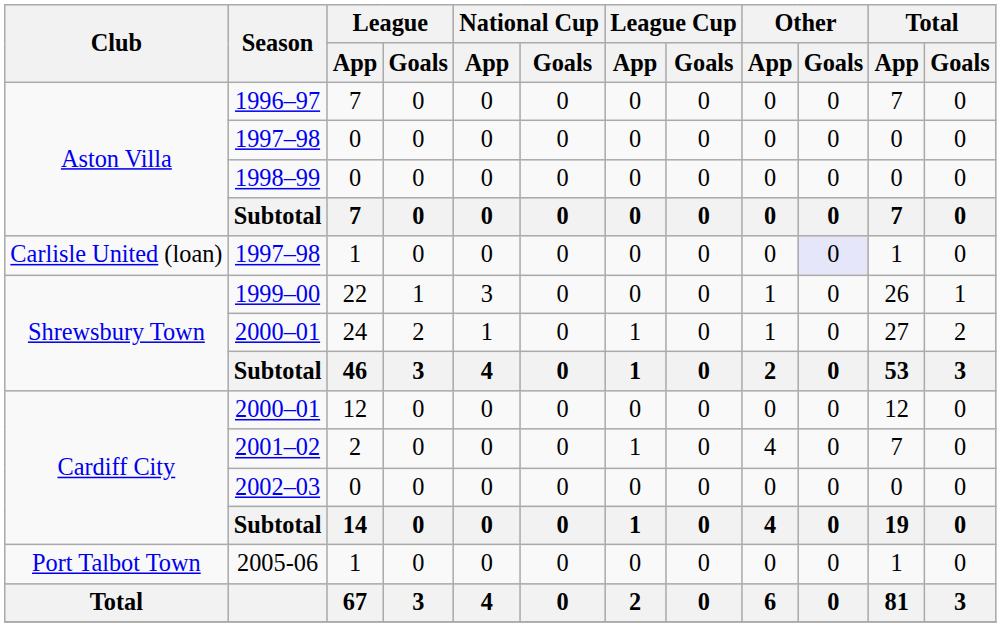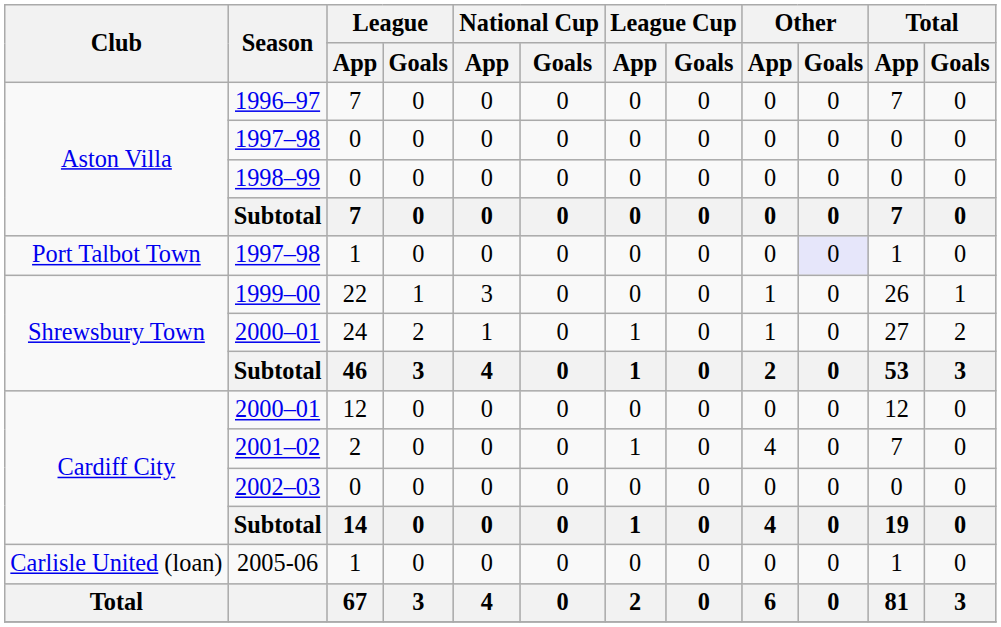1997–98 / 1 | Club: Carlisle United (loan) -> Port Talbot Town
2005-06 | Club: Port Talbot Town -> Carlisle United (loan)
